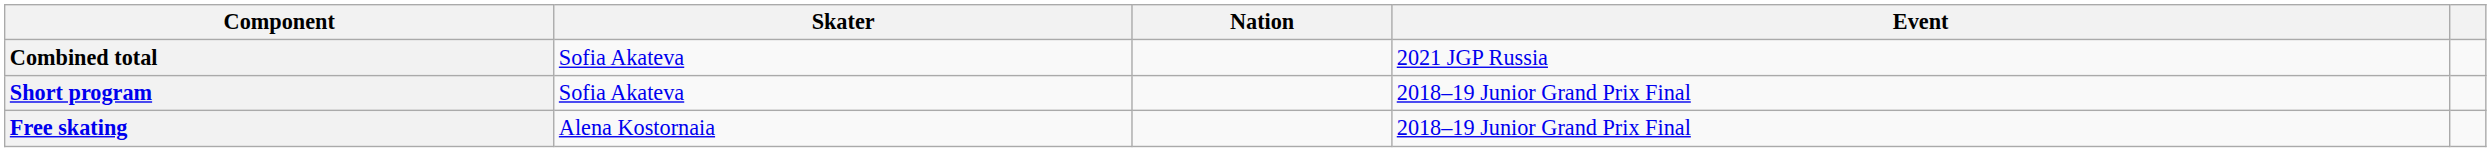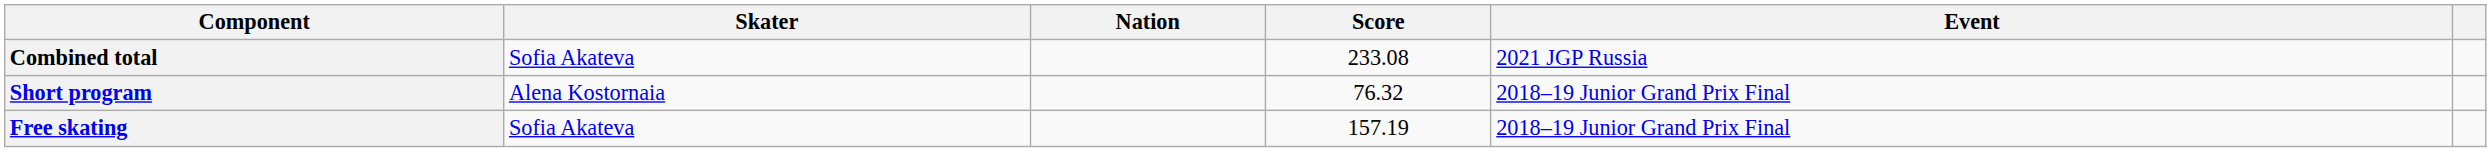+ column: Score | 233.08 | 76.32 | 157.19
Short program | Skater: Sofia Akateva -> Alena Kostornaia
Free skating | Skater: Alena Kostornaia -> Sofia Akateva
